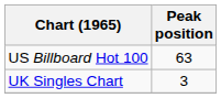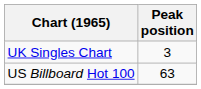rows swapped: UK Singles Chart <-> US Billboard Hot 100
